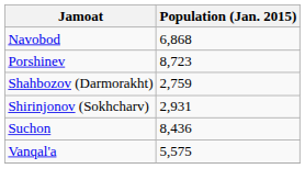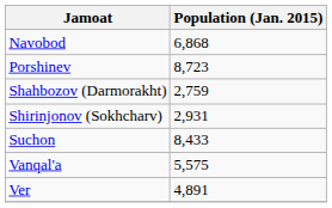Suchon | Population (Jan. 2015): 8,436 -> 8,433
+ row: Ver | 4,891
